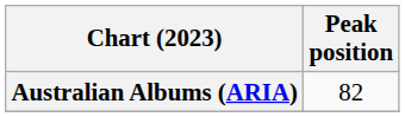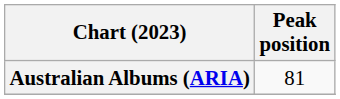Australian Albums (ARIA) | Peak position: 82 -> 81
